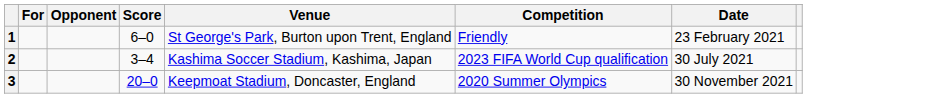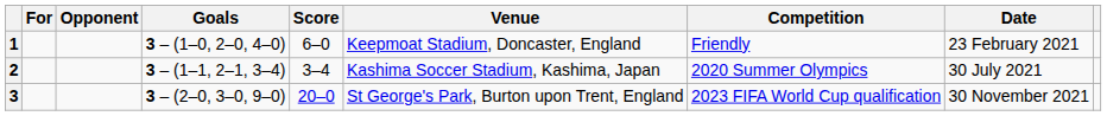+ column: Goals | 3 – (1–0, 2–0, 4–0) | 3 – (1–1, 2–1, 3–4) | 3 – (2–0, 3–0, 9–0)
1 | Venue: St George's Park, Burton upon Trent, England -> Keepmoat Stadium, Doncaster, England
2 | Competition: 2023 FIFA World Cup qualification -> 2020 Summer Olympics
3 | Venue: Keepmoat Stadium, Doncaster, England -> St George's Park, Burton upon Trent, England
3 | Competition: 2020 Summer Olympics -> 2023 FIFA World Cup qualification
